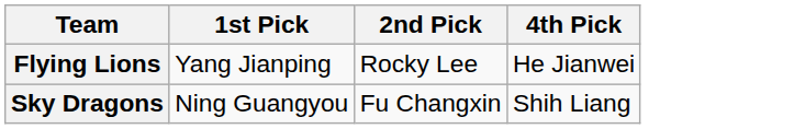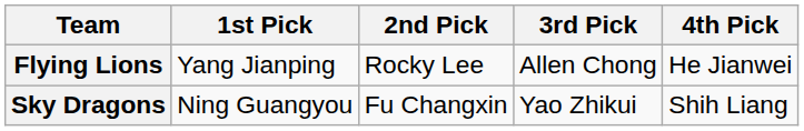+ column: 3rd Pick | Allen Chong | Yao Zhikui
